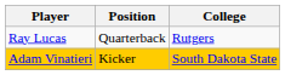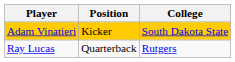rows swapped: Ray Lucas <-> Adam Vinatieri
